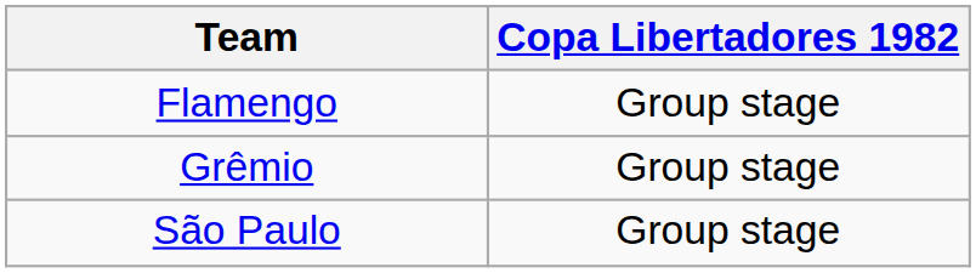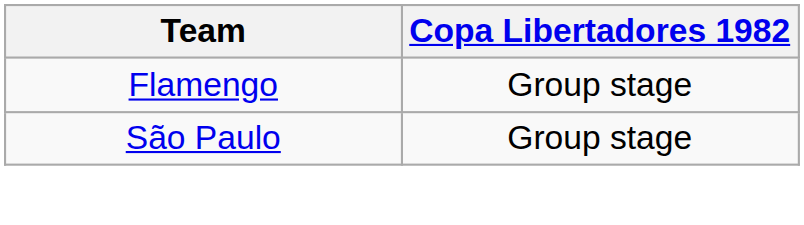- row: Grêmio | Group stage
